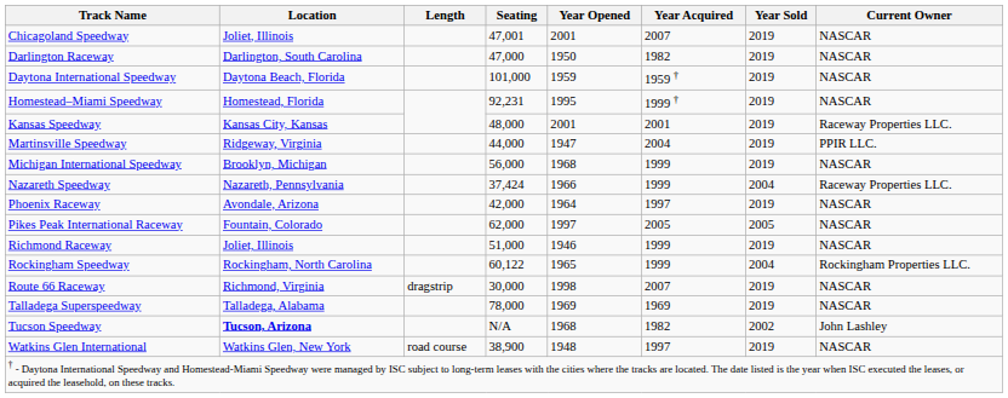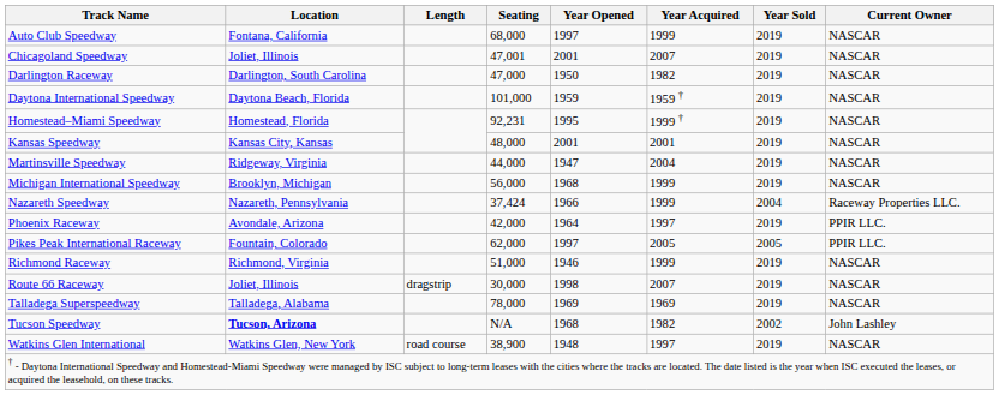+ row: Auto Club Speedway | Fontana, California | 68,000 | 1997 | 1999 | 2019 | NASCAR
Kansas Speedway | Current Owner: Raceway Properties LLC. -> NASCAR
Martinsville Speedway | Current Owner: PPIR LLC. -> NASCAR
Phoenix Raceway | Current Owner: NASCAR -> PPIR LLC.
Pikes Peak International Raceway | Current Owner: NASCAR -> PPIR LLC.
Richmond Raceway | Location: Joliet, Illinois -> Richmond, Virginia
- row: Rockingham Speedway | Rockingham, North Carolina | 60,122 | 1965 | 1999 | 2004 | Rockingham Properties LLC.
Route 66 Raceway | Location: Richmond, Virginia -> Joliet, Illinois
